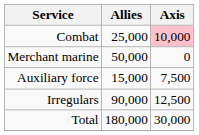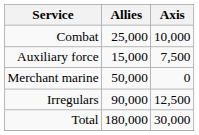Combat | Axis: pink background -> no background
rows swapped: Auxiliary force <-> Merchant marine
